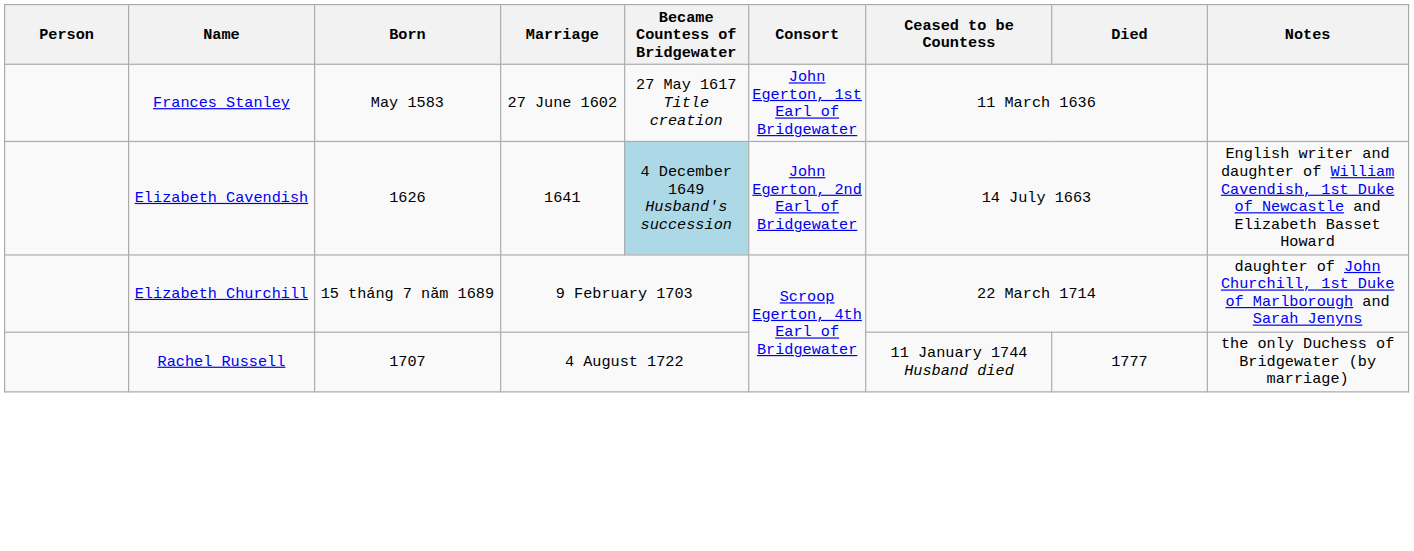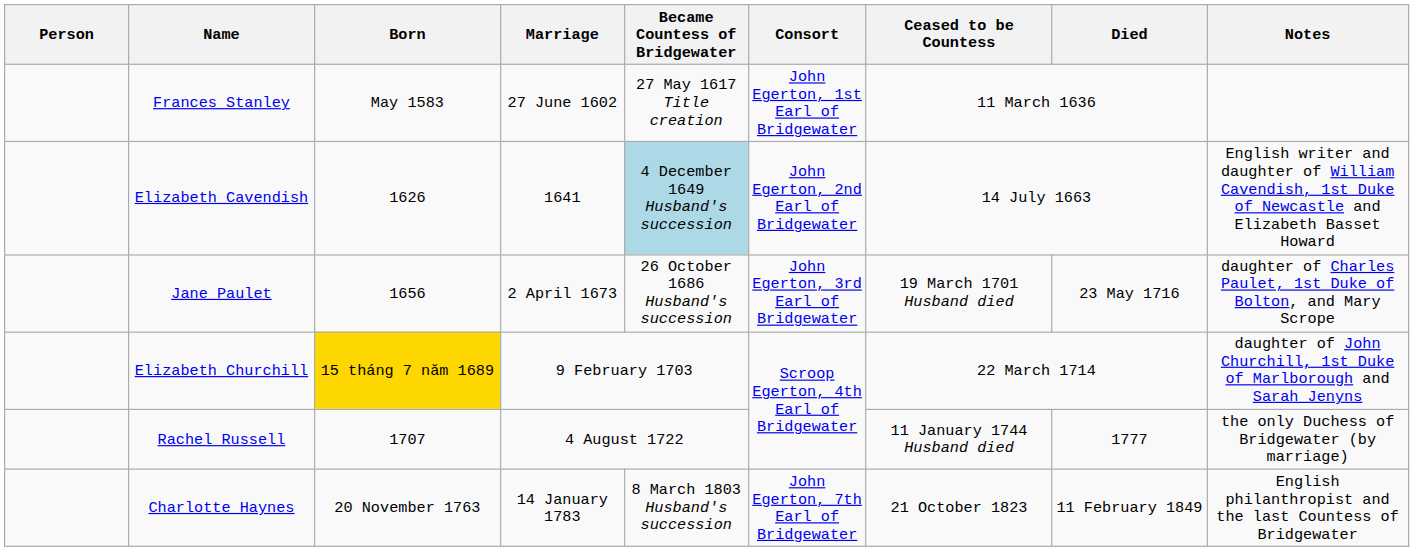+ row: Jane Paulet | 1656 | 2 April 1673 | 26 October 1686 Husband's succession | John Egerton, 3rd Earl of Bridgewater | 19 March 1701 Husband died | 23 May 1716 | daughter of Charles Paulet, 1st Duke of Bolton, and Mary Scrope
Elizabeth Churchill | Born: no background -> gold background
+ row: Charlotte Haynes | 20 November 1763 | 14 January 1783 | 8 March 1803 Husband's succession | John Egerton, 7th Earl of Bridgewater | 21 October 1823 | 11 February 1849 | English philanthropist and the last Countess of Bridgewater
